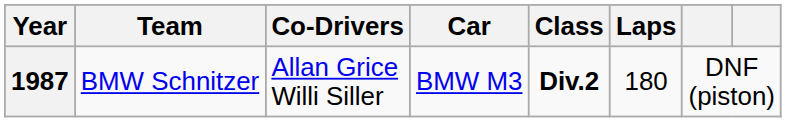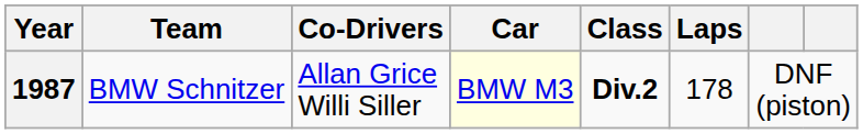1987 | Car: no background -> lightyellow background
1987 | Laps: 180 -> 178
